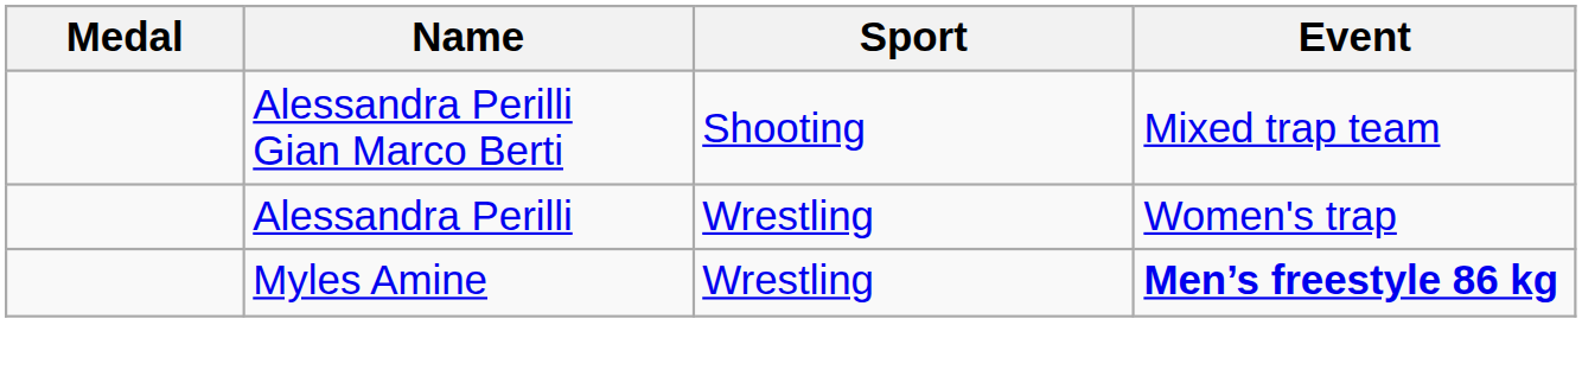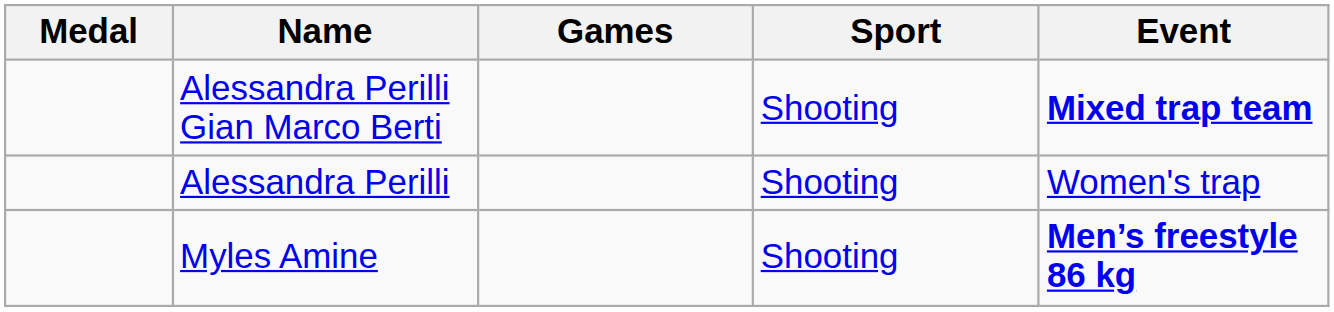+ column: Games
Alessandra Perilli Gian Marco Berti | Event: normal -> bold
Alessandra Perilli | Sport: Wrestling -> Shooting
Myles Amine | Sport: Wrestling -> Shooting
